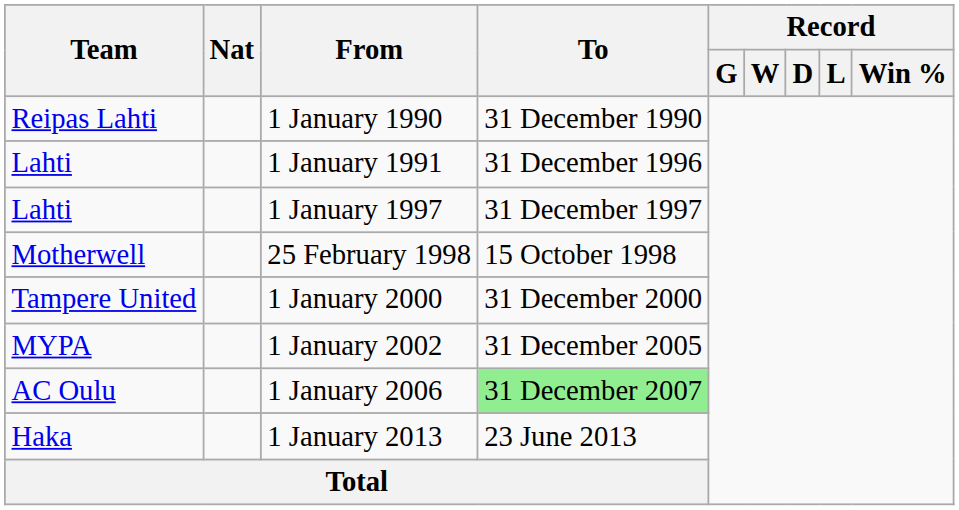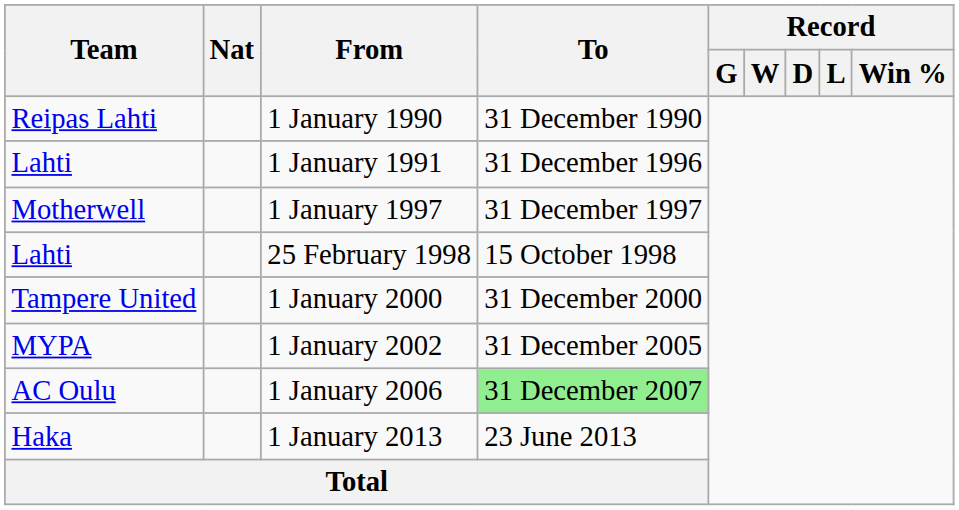1 January 1997 | Team: Lahti -> Motherwell
25 February 1998 | Team: Motherwell -> Lahti
